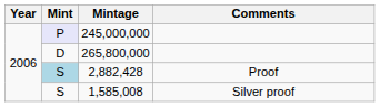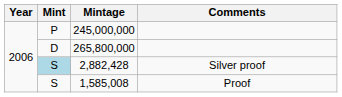245,000,000 | Mint: lavender background -> no background
2,882,428 | Comments: Proof -> Silver proof
1,585,008 | Comments: Silver proof -> Proof
